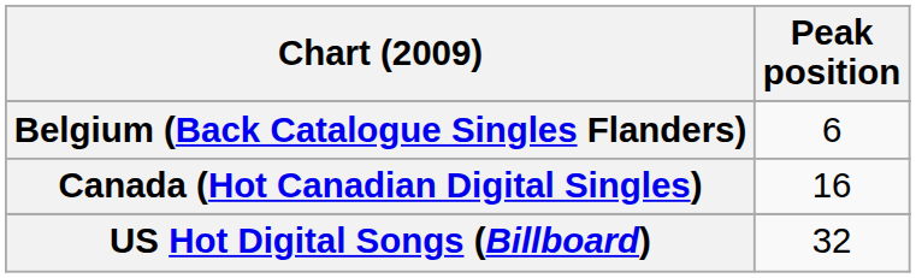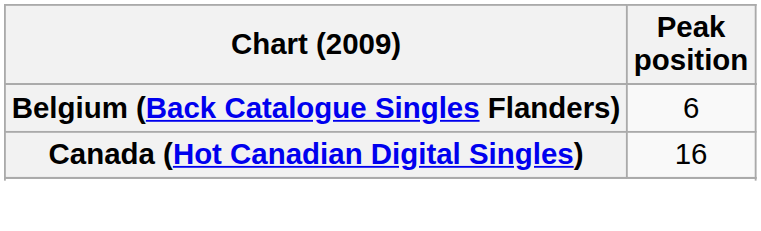- row: US Hot Digital Songs (Billboard) | 32
